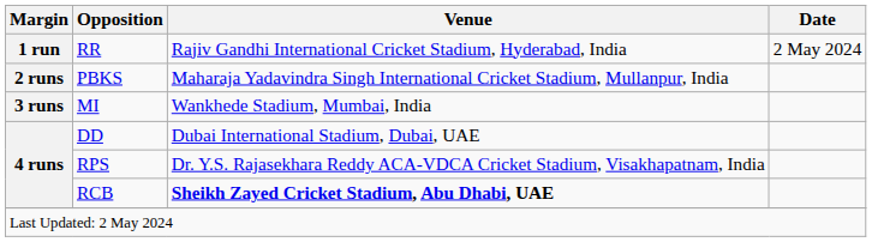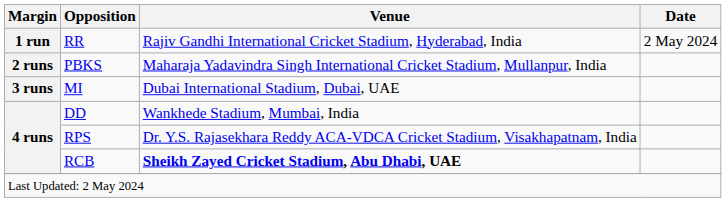MI | Venue: Wankhede Stadium, Mumbai, India -> Dubai International Stadium, Dubai, UAE
DD | Venue: Dubai International Stadium, Dubai, UAE -> Wankhede Stadium, Mumbai, India
